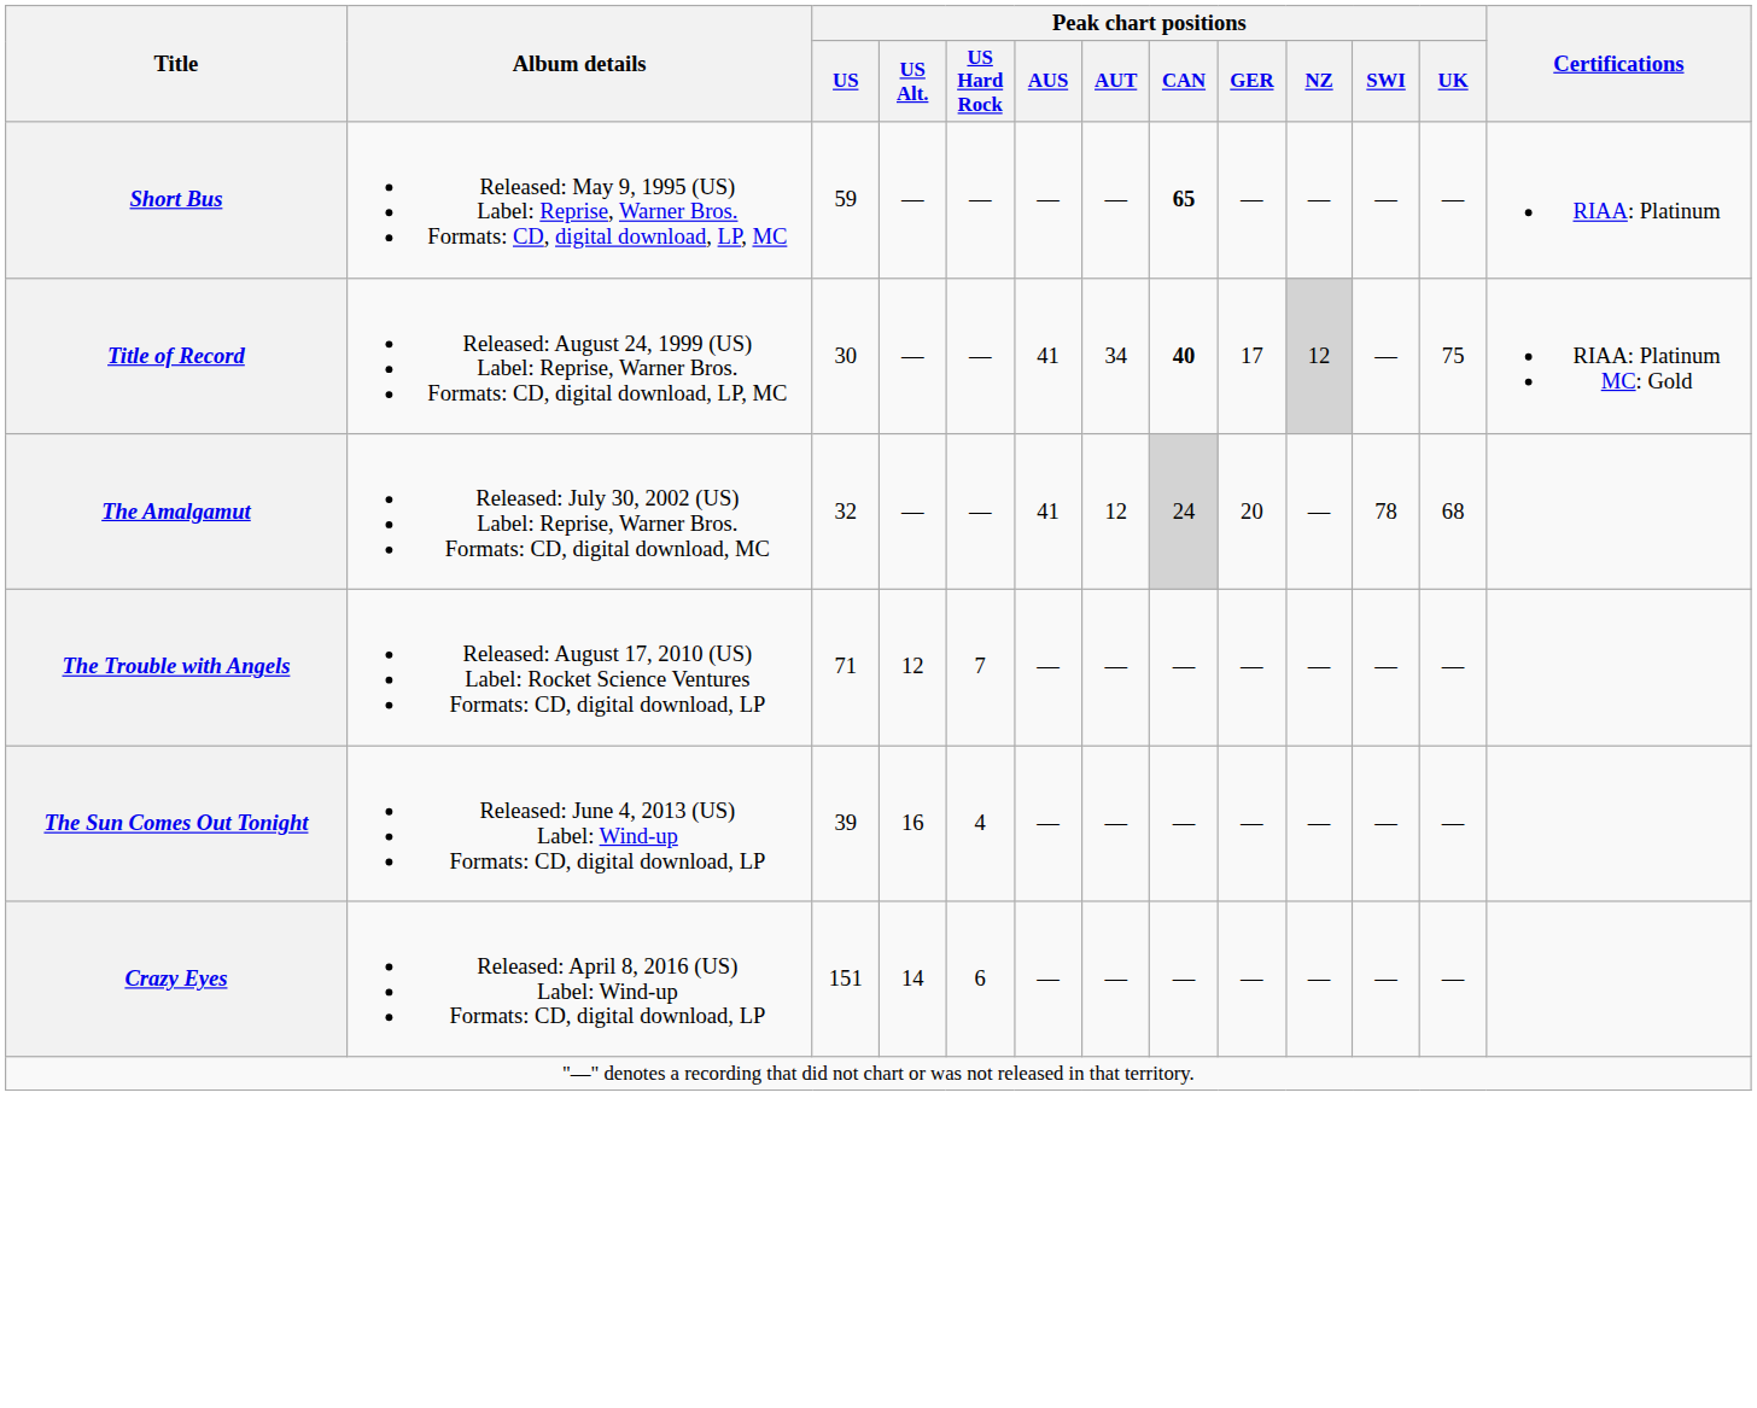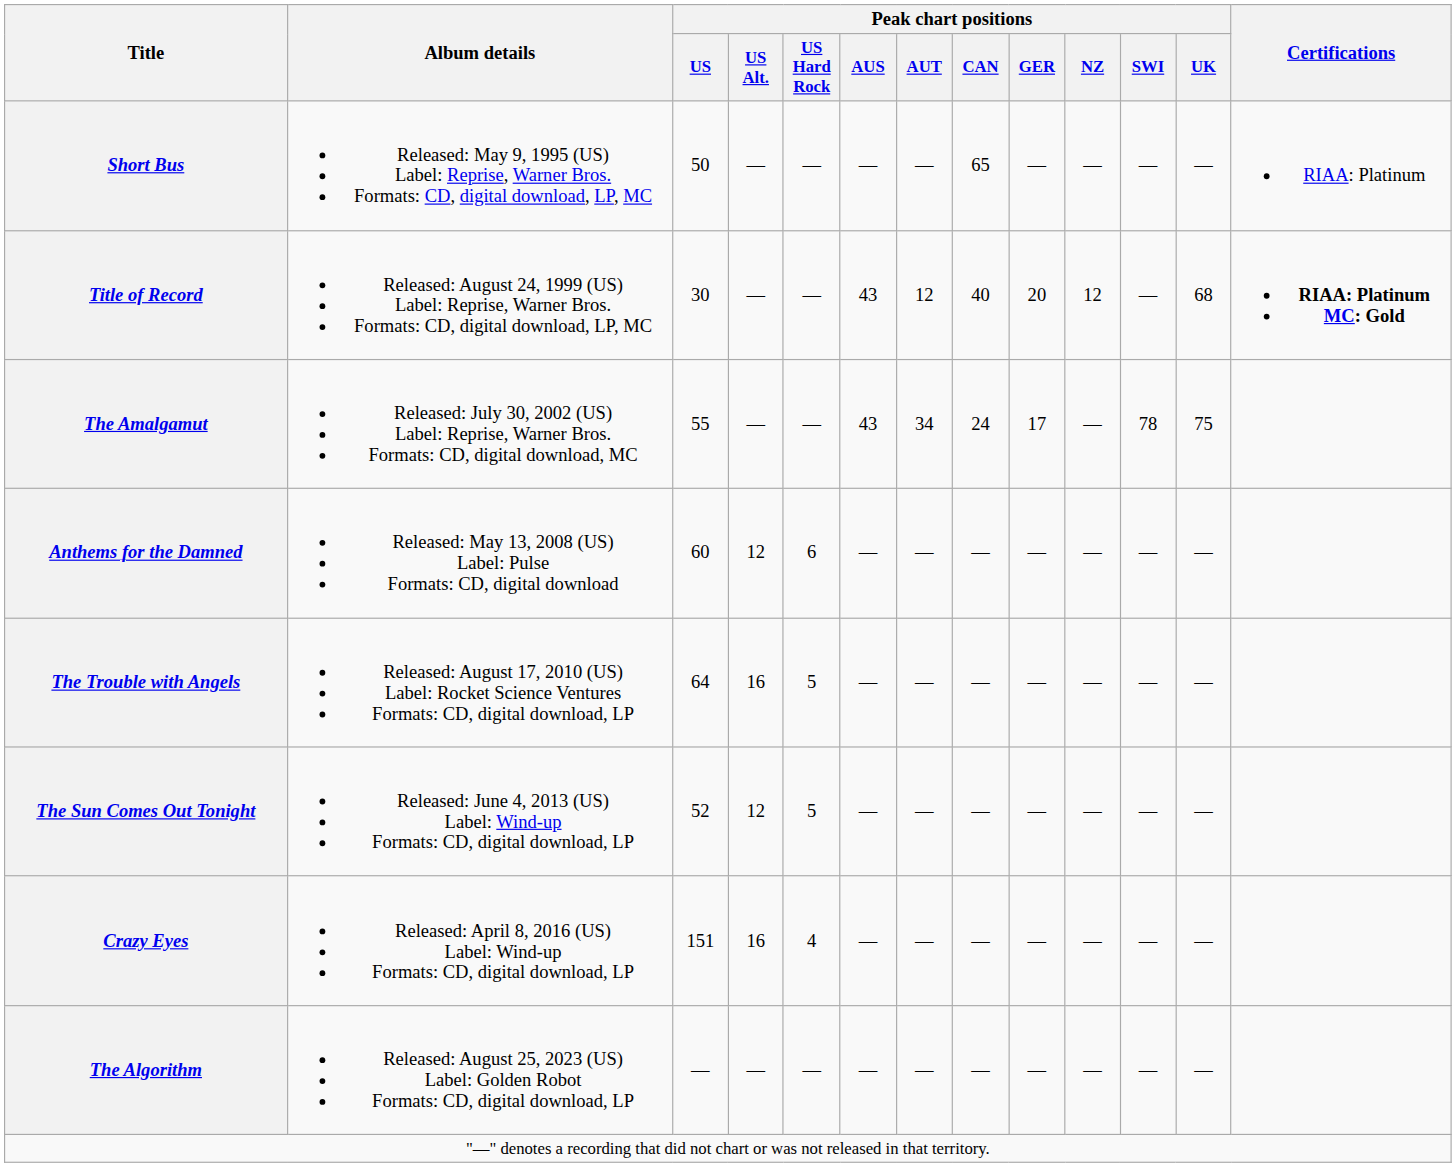Short Bus | Peak chart positions / US: 59 -> 50
Short Bus | Peak chart positions / CAN: bold -> normal
Title of Record | Peak chart positions / AUS: 41 -> 43
Title of Record | Peak chart positions / AUT: 34 -> 12
Title of Record | Peak chart positions / CAN: bold -> normal
Title of Record | Peak chart positions / GER: 17 -> 20
Title of Record | Peak chart positions / NZ: lightgrey background -> no background
Title of Record | Peak chart positions / UK: 75 -> 68
Title of Record | Certifications: normal -> bold
The Amalgamut | Peak chart positions / US: 32 -> 55
The Amalgamut | Peak chart positions / AUS: 41 -> 43
The Amalgamut | Peak chart positions / AUT: 12 -> 34
The Amalgamut | Peak chart positions / CAN: lightgrey background -> no background
The Amalgamut | Peak chart positions / GER: 20 -> 17
The Amalgamut | Peak chart positions / UK: 68 -> 75
+ row: Anthems for the Damned | Released: May 13, 2008 (US) Label: Pulse Formats: CD, digital download | 60 | 12 | 6 | — | — | — | — | — | — | —
The Trouble with Angels | Peak chart positions / US: 71 -> 64
The Trouble with Angels | Peak chart positions / US Alt.: 12 -> 16
The Trouble with Angels | Peak chart positions / US Hard Rock: 7 -> 5
The Sun Comes Out Tonight | Peak chart positions / US: 39 -> 52
The Sun Comes Out Tonight | Peak chart positions / US Alt.: 16 -> 12
The Sun Comes Out Tonight | Peak chart positions / US Hard Rock: 4 -> 5
Crazy Eyes | Peak chart positions / US Alt.: 14 -> 16
Crazy Eyes | Peak chart positions / US Hard Rock: 6 -> 4
+ row: The Algorithm | Released: August 25, 2023 (US) Label: Golden Robot Formats: CD, digital download, LP | — | — | — | — | — | — | — | — | — | —
